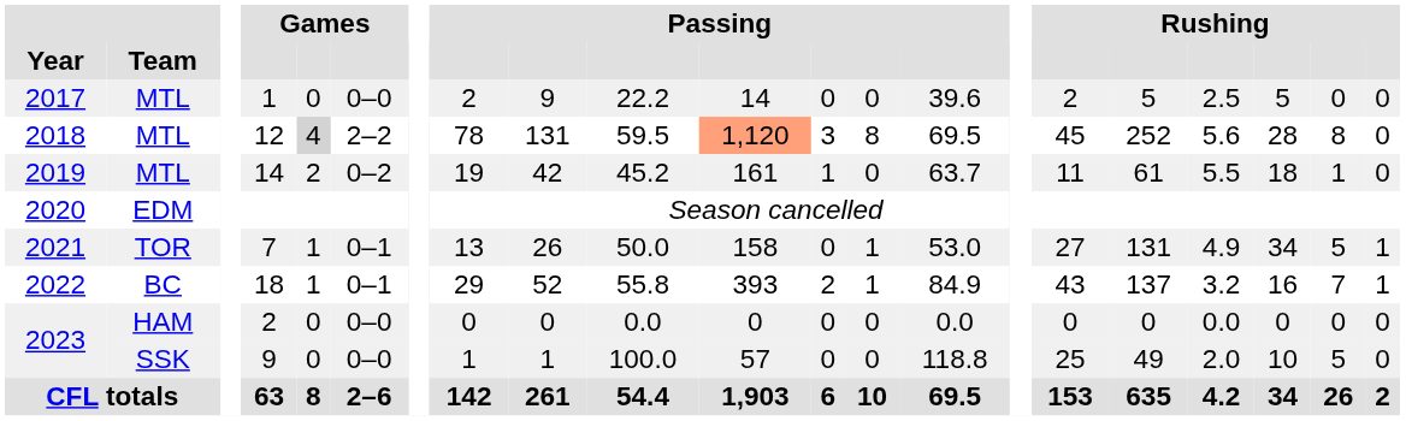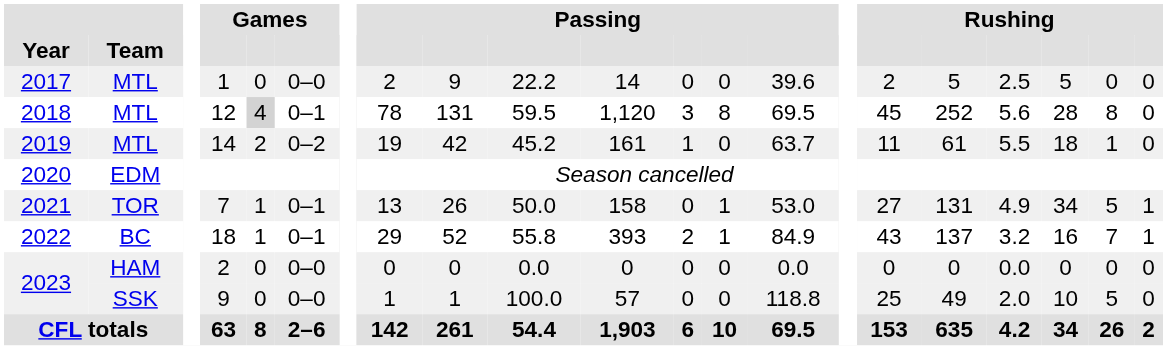12 | column 6: 2–2 -> 0–1
12 | column 11: lightsalmon background -> no background
